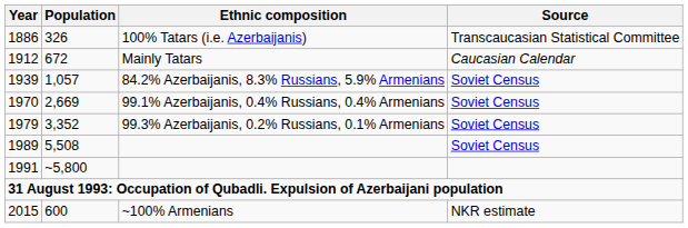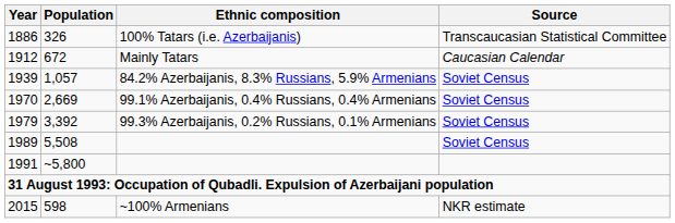1979 | Population: 3,352 -> 3,392
2015 | Population: 600 -> 598
